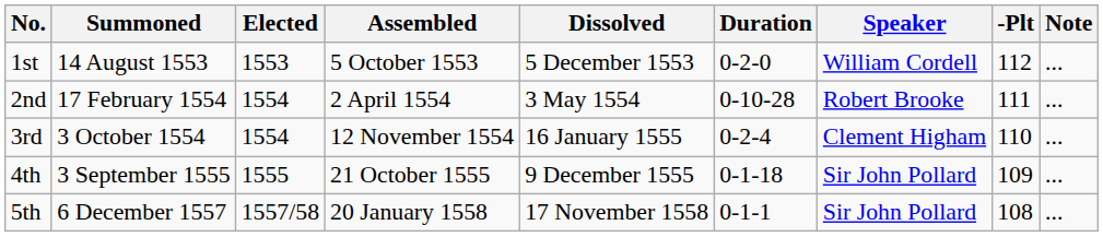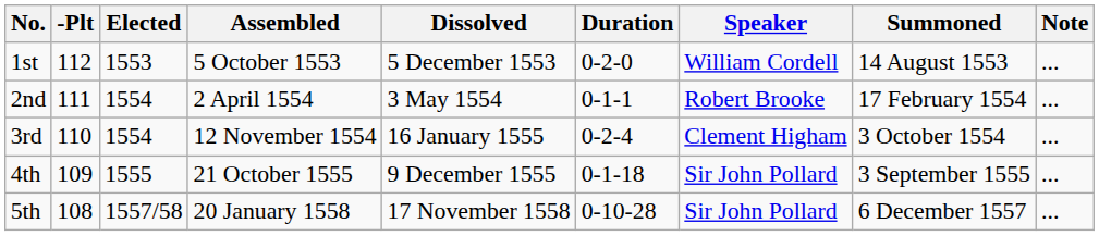columns swapped: Summoned <-> -Plt
2nd | Duration: 0-10-28 -> 0-1-1
5th | Duration: 0-1-1 -> 0-10-28
